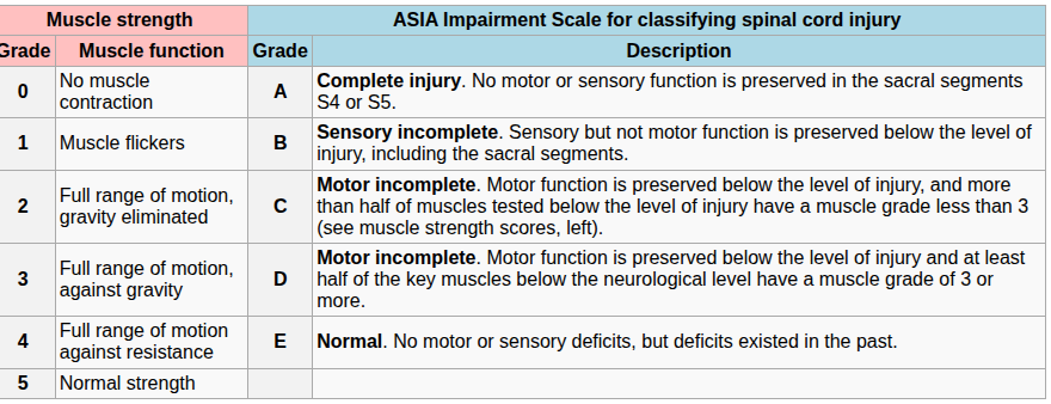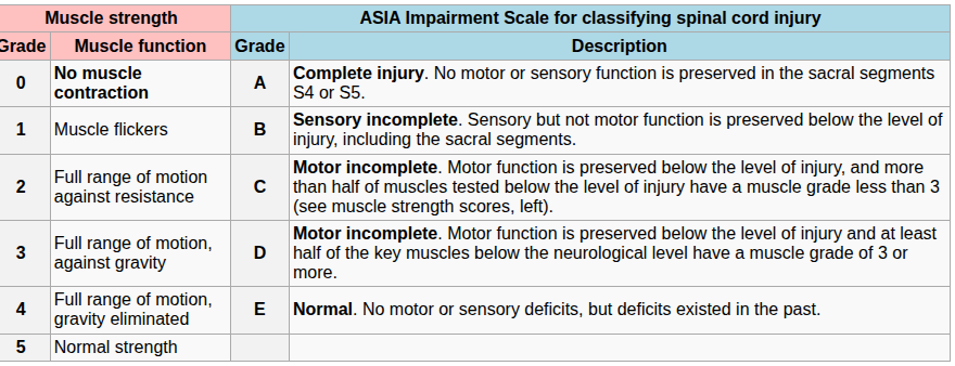0 | Muscle strength / Muscle function: normal -> bold
2 | Muscle strength / Muscle function: Full range of motion, gravity eliminated -> Full range of motion against resistance
4 | Muscle strength / Muscle function: Full range of motion against resistance -> Full range of motion, gravity eliminated
